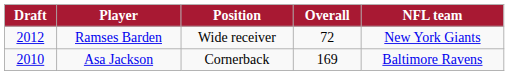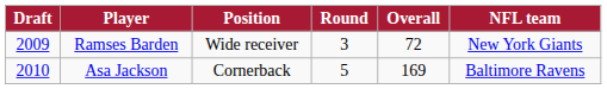+ column: Round | 3 | 5
Ramses Barden | Draft: 2012 -> 2009
